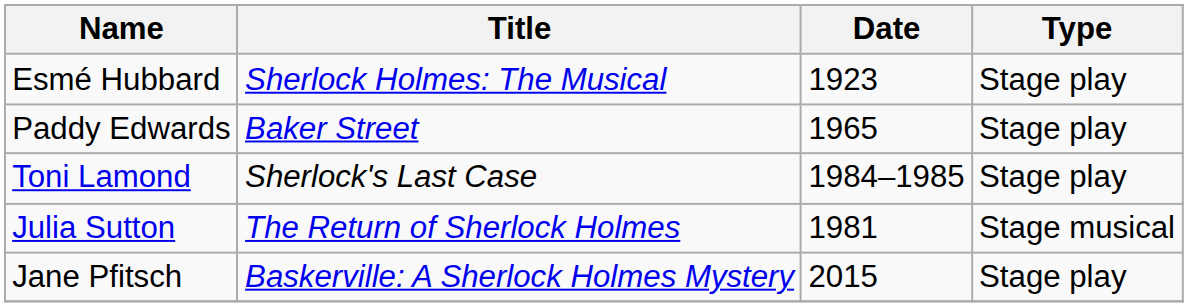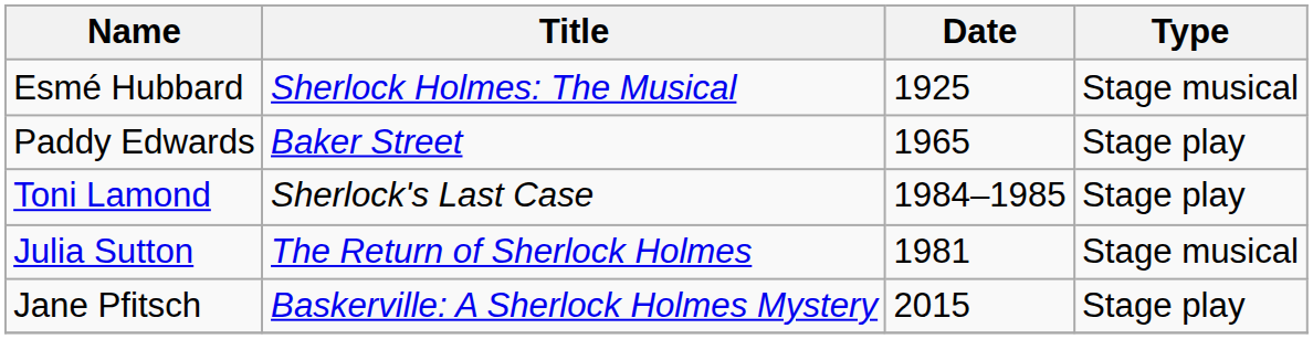Esmé Hubbard | Date: 1923 -> 1925
Esmé Hubbard | Type: Stage play -> Stage musical
